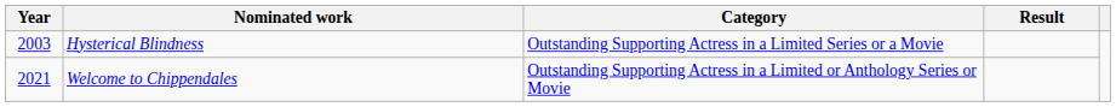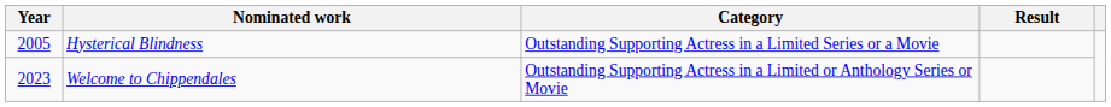Hysterical Blindness | Year: 2003 -> 2005
Welcome to Chippendales | Year: 2021 -> 2023
